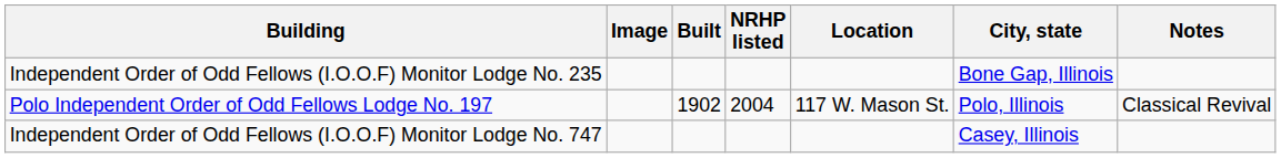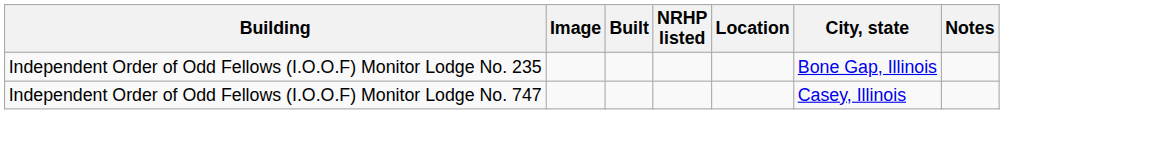- row: Polo Independent Order of Odd Fellows Lodge No. 197 | 1902 | 2004 | 117 W. Mason St. | Polo, Illinois | Classical Revival
